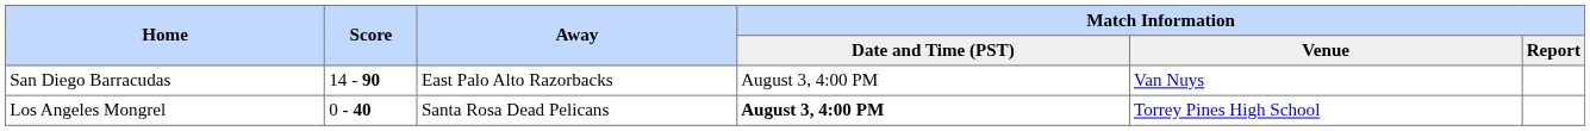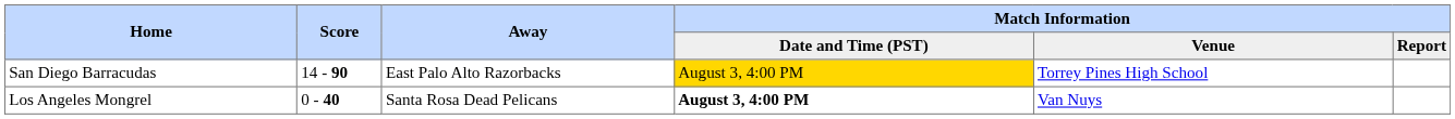San Diego Barracudas | column 4: no background -> gold background
San Diego Barracudas | column 5: Van Nuys -> Torrey Pines High School
Los Angeles Mongrel | column 5: Torrey Pines High School -> Van Nuys
